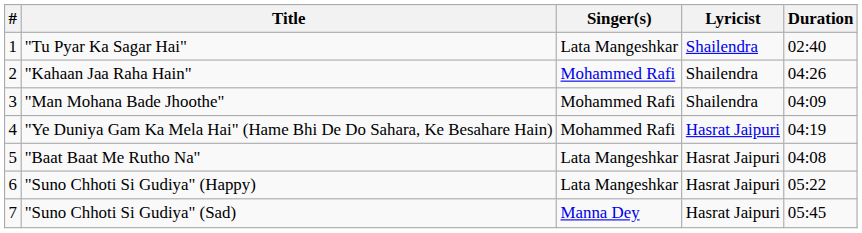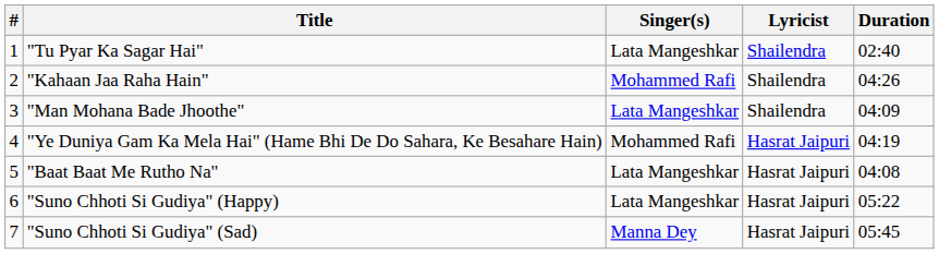"Man Mohana Bade Jhoothe" | Singer(s): Mohammed Rafi -> Lata Mangeshkar
